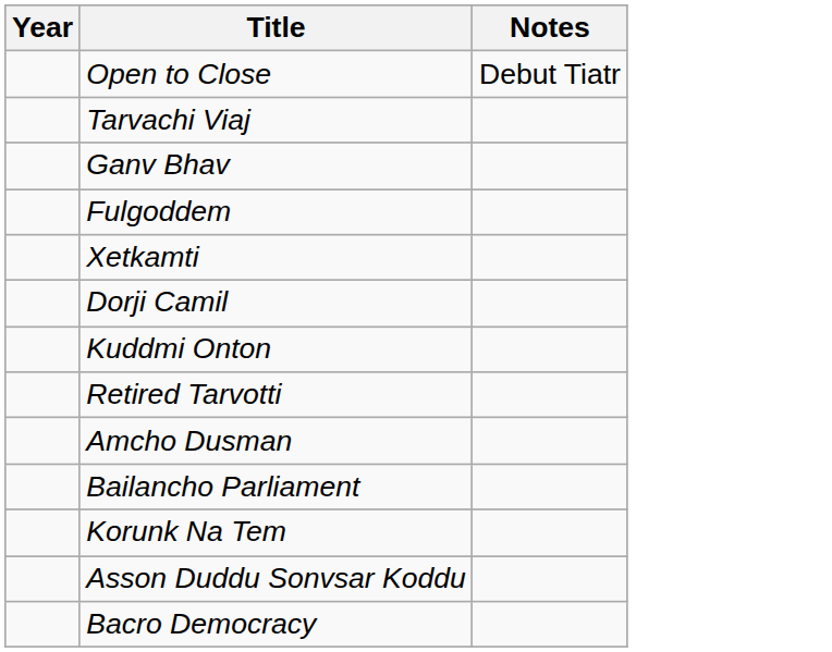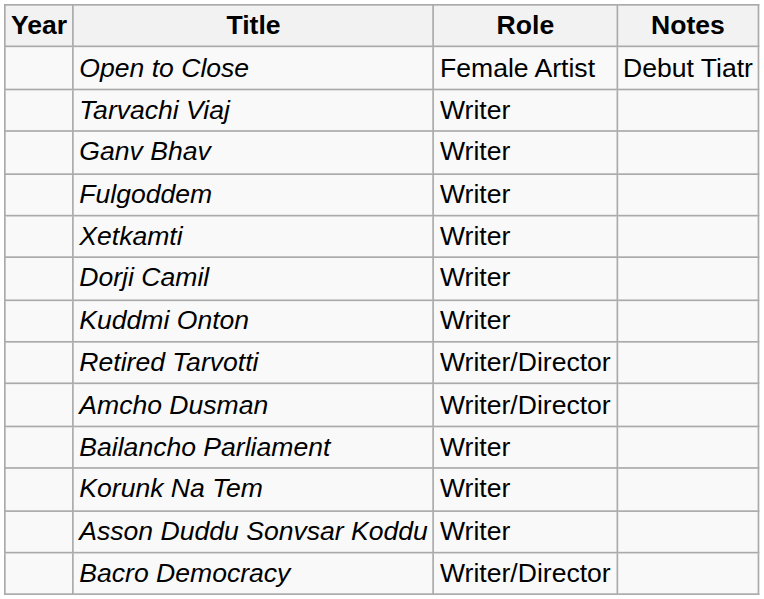+ column: Role | Female Artist | Writer | Writer | Writer | Writer | Writer | Writer | Writer/Director | Writer/Director | Writer | Writer | Writer | Writer/Director
